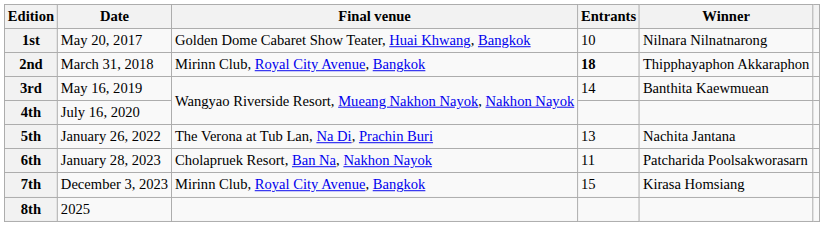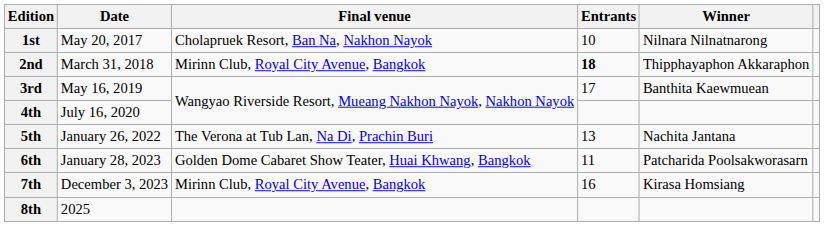1st | Final venue: Golden Dome Cabaret Show Teater, Huai Khwang, Bangkok -> Cholapruek Resort, Ban Na, Nakhon Nayok
3rd | Entrants: 14 -> 17
6th | Final venue: Cholapruek Resort, Ban Na, Nakhon Nayok -> Golden Dome Cabaret Show Teater, Huai Khwang, Bangkok
7th | Entrants: 15 -> 16
